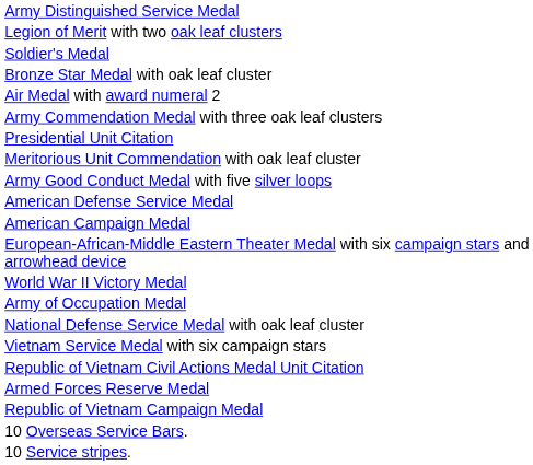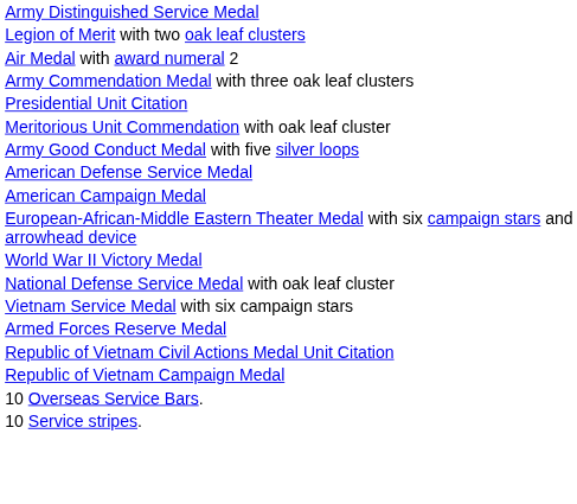- row: Soldier's Medal
- row: Bronze Star Medal with oak leaf cluster
- row: Army of Occupation Medal
rows swapped: Armed Forces Reserve Medal <-> Republic of Vietnam Civil Actions Medal Unit Citation
